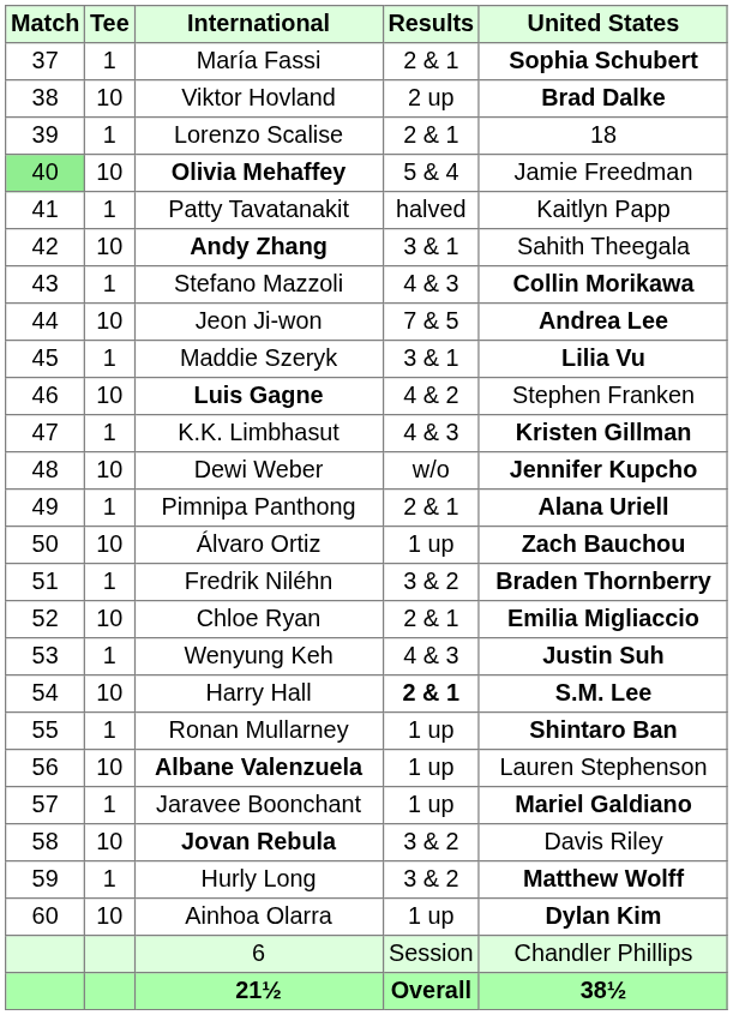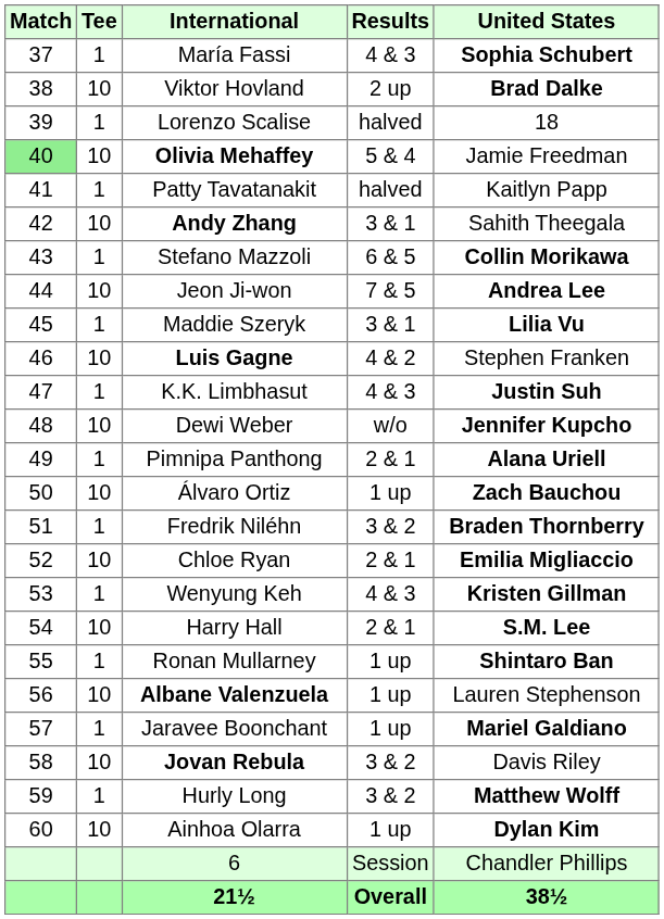María Fassi | Results: 2 & 1 -> 4 & 3
Lorenzo Scalise | Results: 2 & 1 -> halved
Stefano Mazzoli | Results: 4 & 3 -> 6 & 5
K.K. Limbhasut | United States: Kristen Gillman -> Justin Suh
Wenyung Keh | United States: Justin Suh -> Kristen Gillman
Harry Hall | Results: bold -> normal
